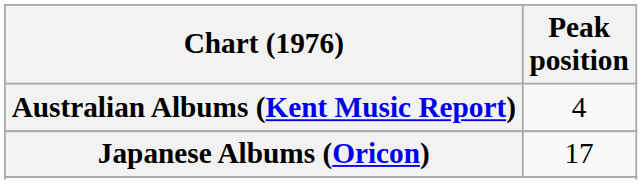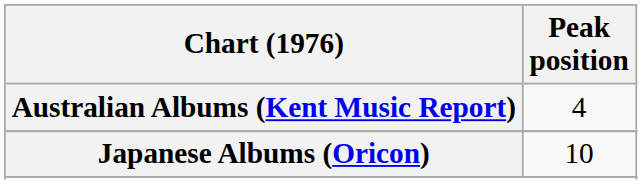Japanese Albums (Oricon) | Peak position: 17 -> 10
